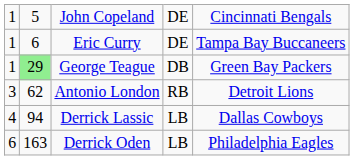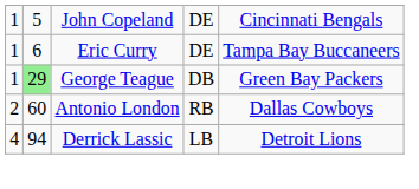Antonio London | column 1: 3 -> 2
Antonio London | column 2: 62 -> 60
Antonio London | column 5: Detroit Lions -> Dallas Cowboys
Derrick Lassic | column 5: Dallas Cowboys -> Detroit Lions
- row: 6 | 163 | Derrick Oden | LB | Philadelphia Eagles
